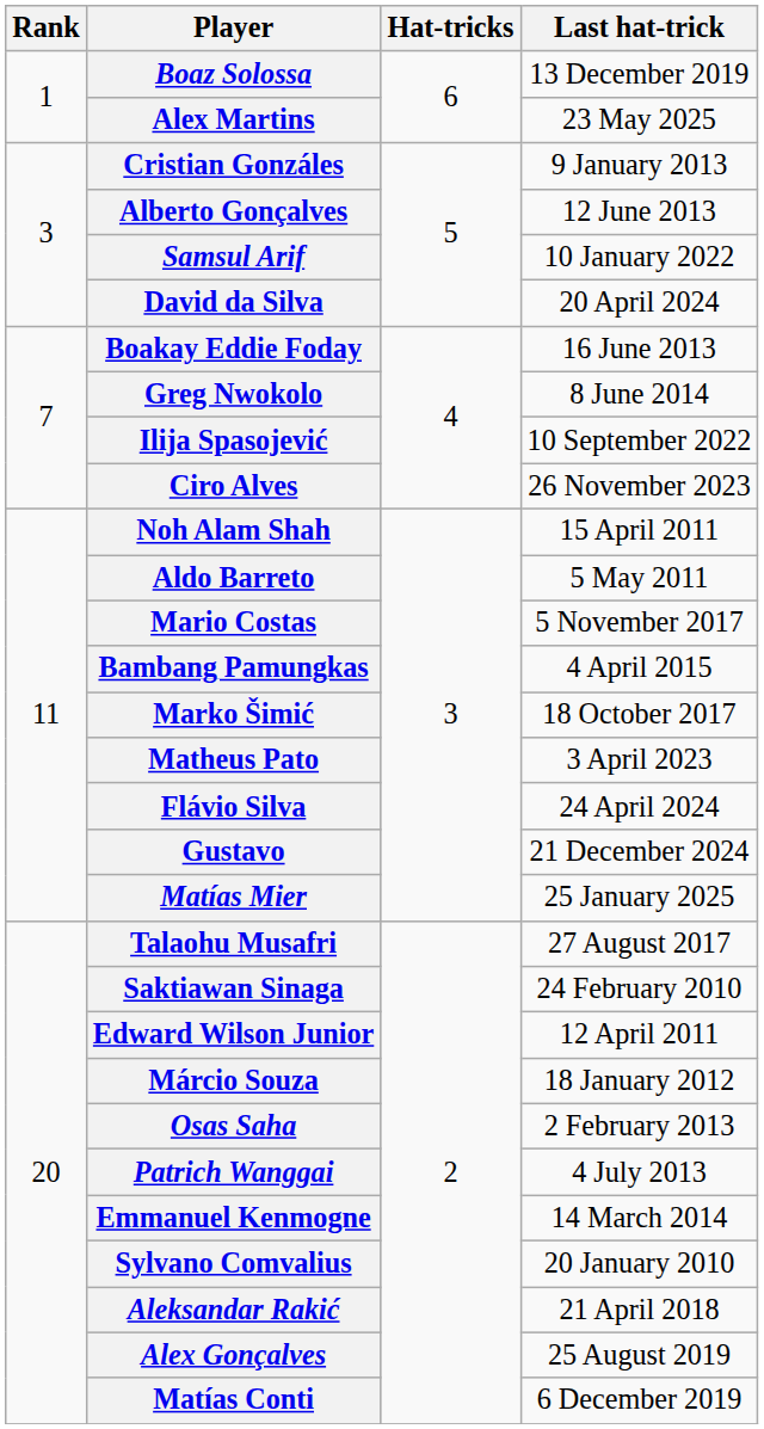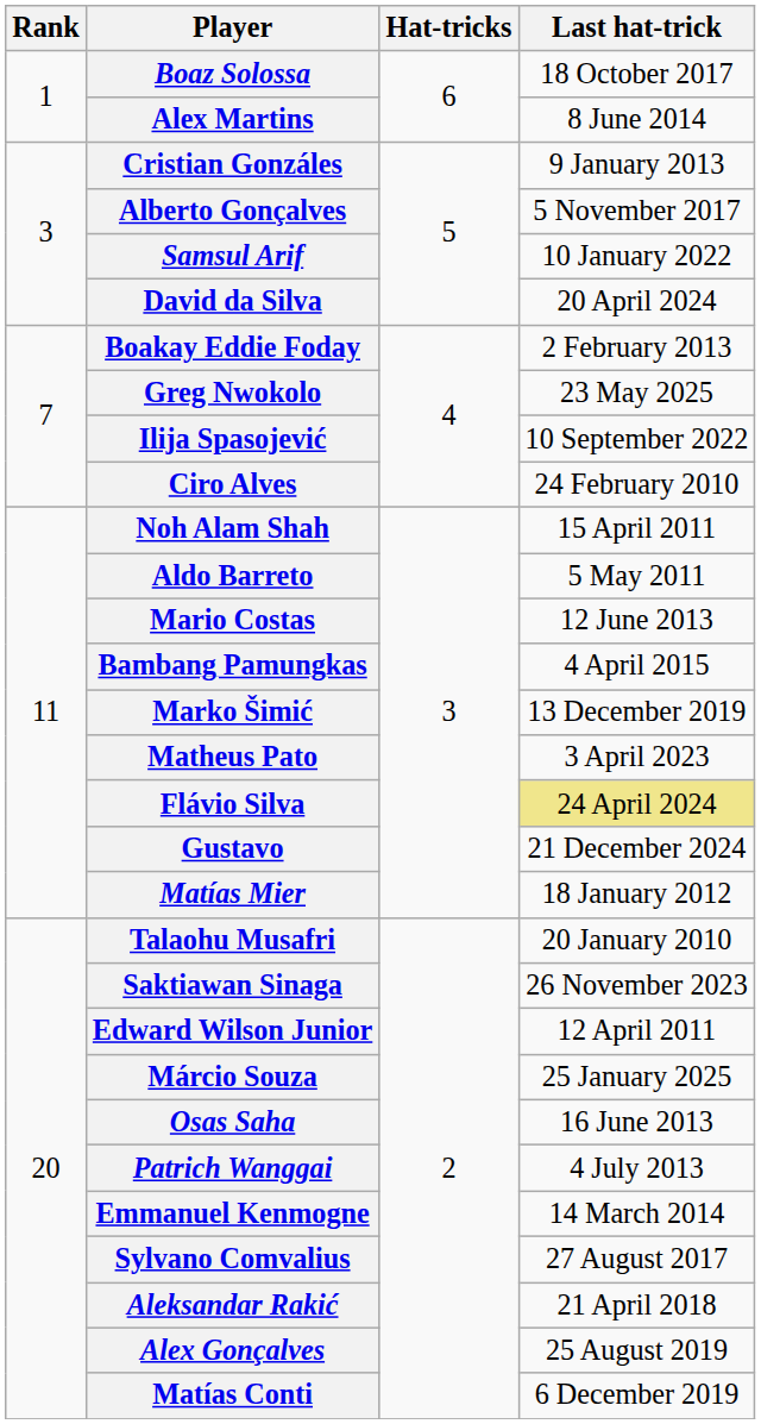Boaz Solossa | Last hat-trick: 13 December 2019 -> 18 October 2017
Alex Martins | Last hat-trick: 23 May 2025 -> 8 June 2014
Alberto Gonçalves | Last hat-trick: 12 June 2013 -> 5 November 2017
Boakay Eddie Foday | Last hat-trick: 16 June 2013 -> 2 February 2013
Greg Nwokolo | Last hat-trick: 8 June 2014 -> 23 May 2025
Ciro Alves | Last hat-trick: 26 November 2023 -> 24 February 2010
Mario Costas | Last hat-trick: 5 November 2017 -> 12 June 2013
Marko Šimić | Last hat-trick: 18 October 2017 -> 13 December 2019
Flávio Silva | Last hat-trick: no background -> khaki background
Matías Mier | Last hat-trick: 25 January 2025 -> 18 January 2012
Talaohu Musafri | Last hat-trick: 27 August 2017 -> 20 January 2010
Saktiawan Sinaga | Last hat-trick: 24 February 2010 -> 26 November 2023
Márcio Souza | Last hat-trick: 18 January 2012 -> 25 January 2025
Osas Saha | Last hat-trick: 2 February 2013 -> 16 June 2013
Sylvano Comvalius | Last hat-trick: 20 January 2010 -> 27 August 2017
